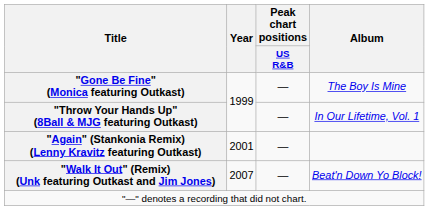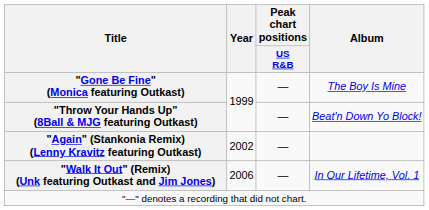"Throw Your Hands Up" (8Ball & MJG featuring Outkast) | Album: In Our Lifetime, Vol. 1 -> Beat'n Down Yo Block!
"Again" (Stankonia Remix) (Lenny Kravitz featuring Outkast) | Year: 2001 -> 2002
"Walk It Out" (Remix) (Unk featuring Outkast and Jim Jones) | Year: 2007 -> 2006
"Walk It Out" (Remix) (Unk featuring Outkast and Jim Jones) | Album: Beat'n Down Yo Block! -> In Our Lifetime, Vol. 1
